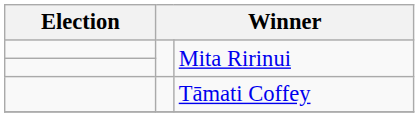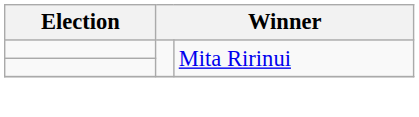- row: Tāmati Coffey
